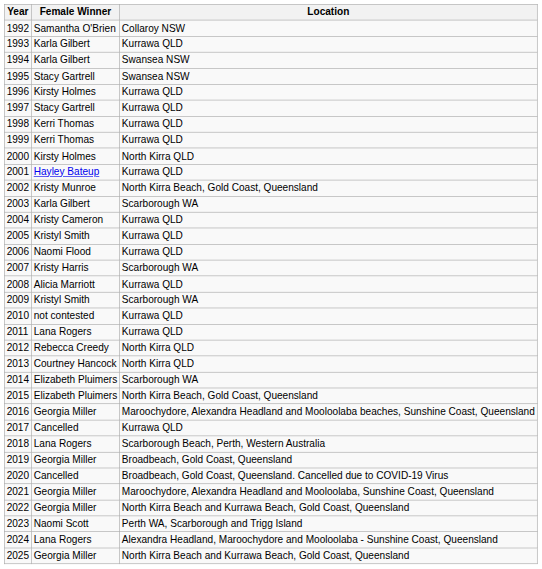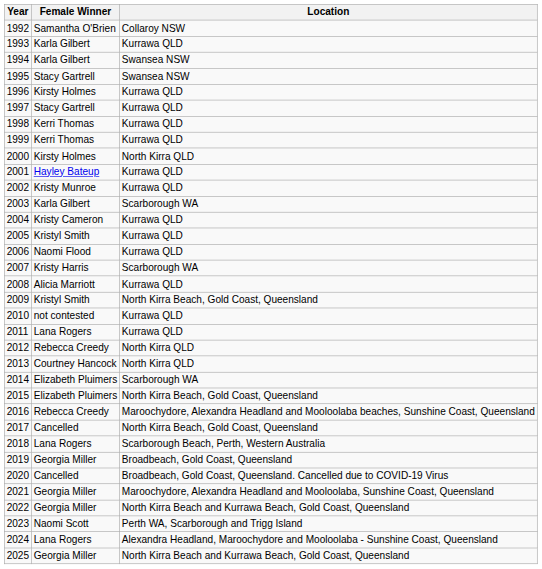2002 | Location: North Kirra Beach, Gold Coast, Queensland -> Kurrawa QLD
2009 | Location: Scarborough WA -> North Kirra Beach, Gold Coast, Queensland
2016 | Female Winner: Georgia Miller -> Rebecca Creedy
2017 | Location: Kurrawa QLD -> North Kirra Beach, Gold Coast, Queensland
